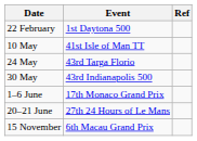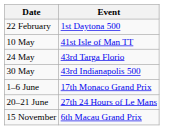- column: Ref
